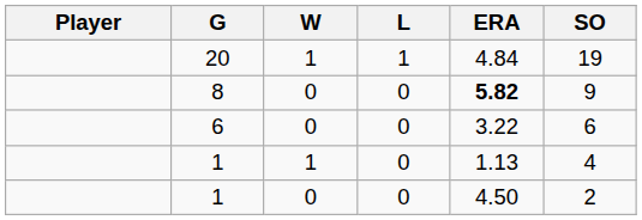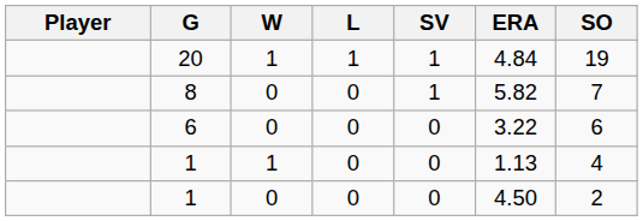+ column: SV | 1 | 1 | 0 | 0 | 0
8 | ERA: bold -> normal
8 | SO: 9 -> 7
